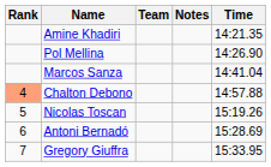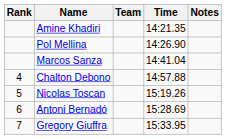columns swapped: Time <-> Notes
Chalton Debono | Rank: lightsalmon background -> no background
